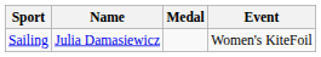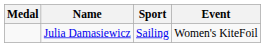columns swapped: Medal <-> Sport
